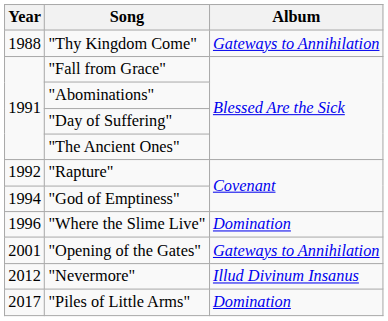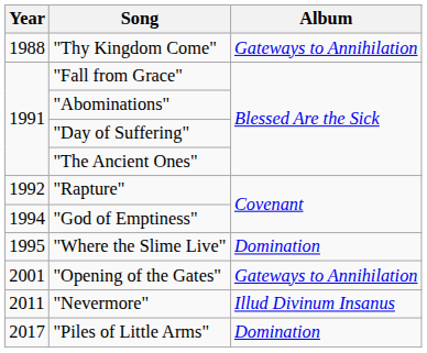"Where the Slime Live" | Year: 1996 -> 1995
"Nevermore" | Year: 2012 -> 2011
